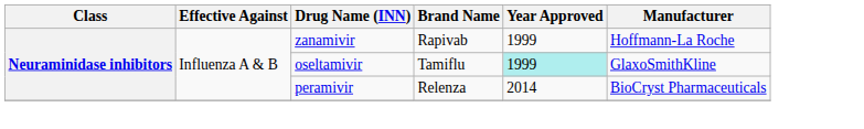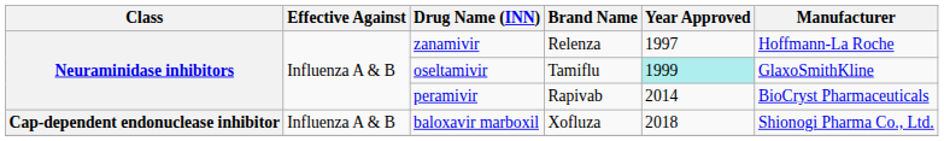zanamivir | Brand Name: Rapivab -> Relenza
zanamivir | Year Approved: 1999 -> 1997
peramivir | Brand Name: Relenza -> Rapivab
+ row: Cap-dependent endonuclease inhibitor | Influenza A & B | baloxavir marboxil | Xofluza | 2018 | Shionogi Pharma Co., Ltd.
